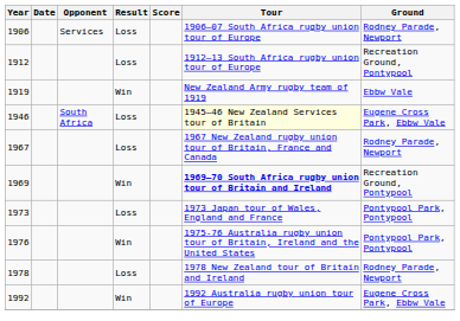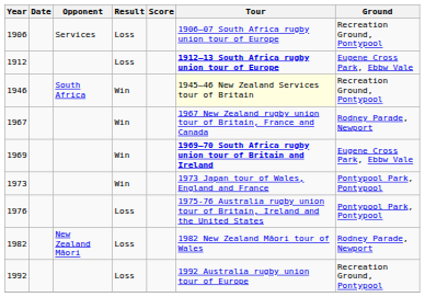1906 | Ground: Rodney Parade, Newport -> Recreation Ground, Pontypool
1912 | Tour: normal -> bold
1912 | Ground: Recreation Ground, Pontypool -> Eugene Cross Park, Ebbw Vale
- row: 1919 | Win | New Zealand Army rugby team of 1919 | Ebbw Vale
1946 | Result: Loss -> Win
1946 | Ground: Eugene Cross Park, Ebbw Vale -> Recreation Ground, Pontypool
1967 | Result: Loss -> Win
1969 | Ground: Recreation Ground, Pontypool -> Eugene Cross Park, Ebbw Vale
1973 | Result: Loss -> Win
1976 | Result: Win -> Loss
- row: 1978 | Loss | 1978 New Zealand tour of Britain and Ireland | Rodney Parade, Newport
+ row: 1982 | New Zealand Māori | Loss | 1982 New Zealand Māori tour of Wales | Rodney Parade, Newport
1992 | Result: Win -> Loss
1992 | Ground: Eugene Cross Park, Ebbw Vale -> Recreation Ground, Pontypool
